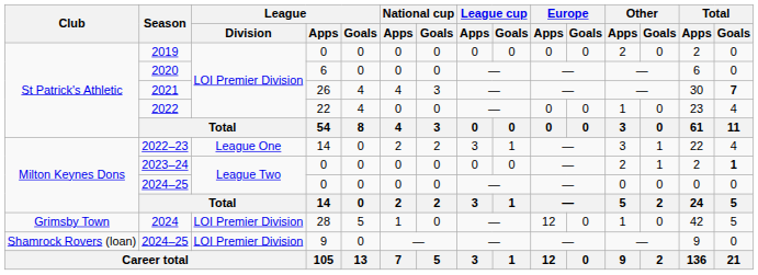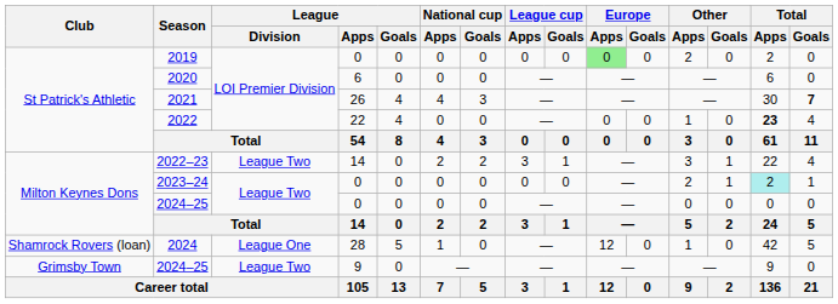2019 | Europe / Apps: no background -> lightgreen background
2022 | Total / Apps: normal -> bold
2022–23 | League / Division: League One -> League Two
2023–24 | Total / Apps: no background -> paleturquoise background
2023–24 | Total / Goals: bold -> normal
2024 | Club: Grimsby Town -> Shamrock Rovers (loan)
2024 | League / Division: LOI Premier Division -> League One
2024–25 / 9 | Club: Shamrock Rovers (loan) -> Grimsby Town
2024–25 / 9 | League / Division: LOI Premier Division -> League Two
